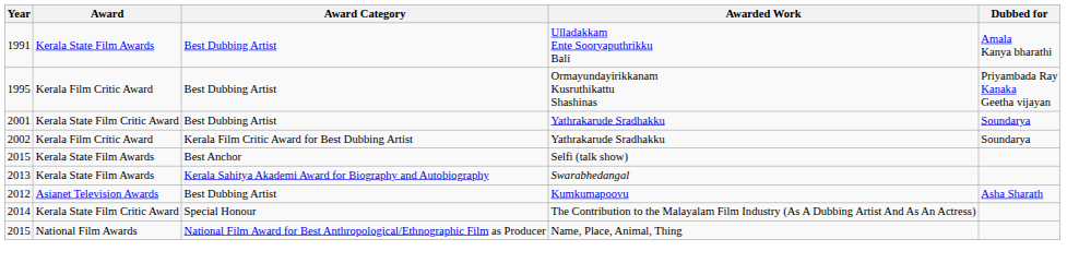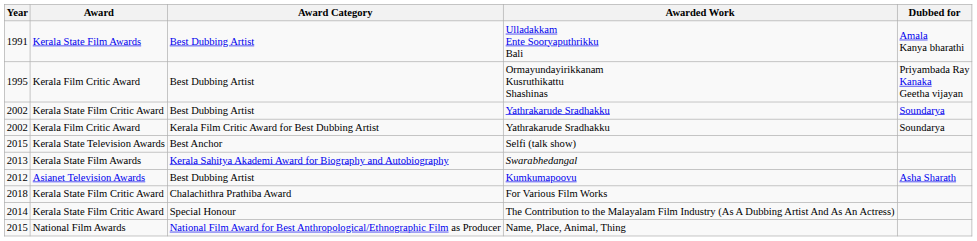Best Dubbing Artist / Yathrakarude Sradhakku | Year: 2001 -> 2002
Selfi (talk show) | Award: Kerala State Film Awards -> Kerala State Television Awards
+ row: 2018 | Kerala State Film Critic Award | Chalachithra Prathiba Award | For Various Film Works
